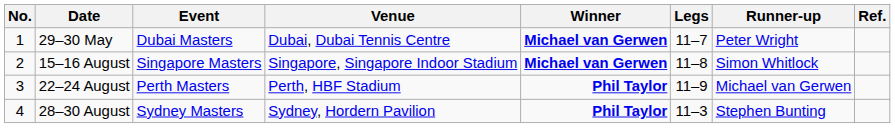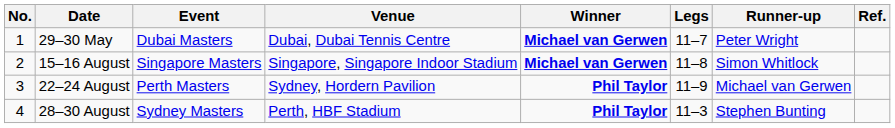22–24 August | Venue: Perth, HBF Stadium -> Sydney, Hordern Pavilion
28–30 August | Venue: Sydney, Hordern Pavilion -> Perth, HBF Stadium
